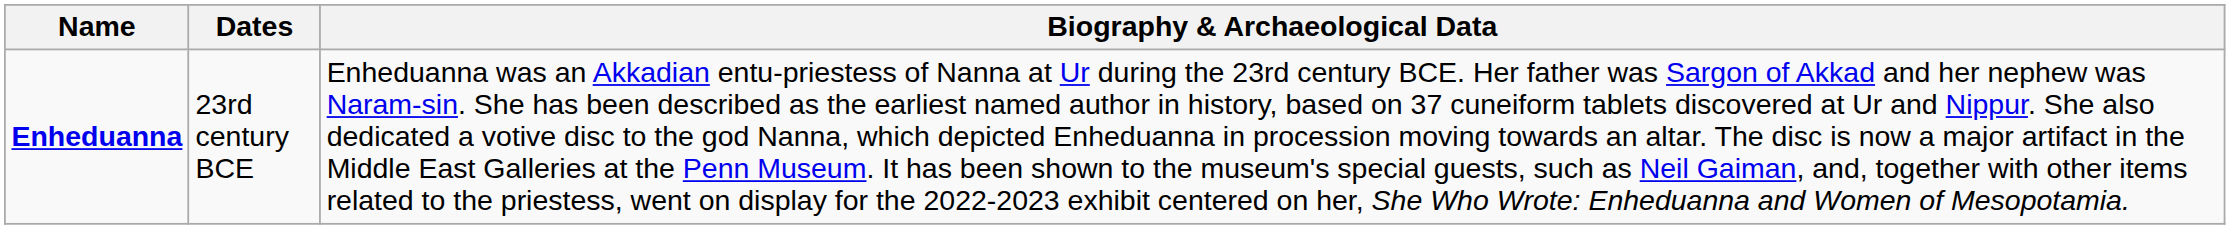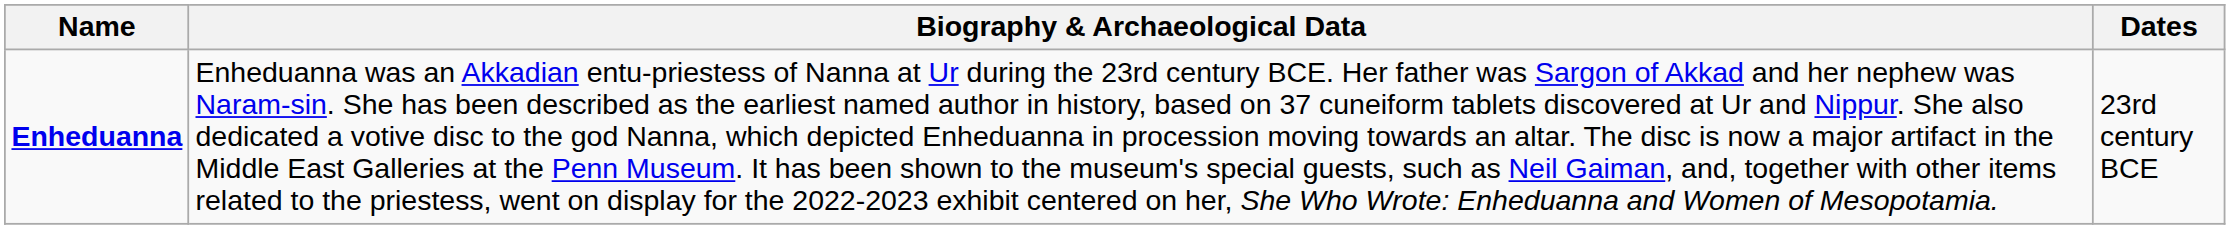columns swapped: Dates <-> Biography & Archaeological Data
